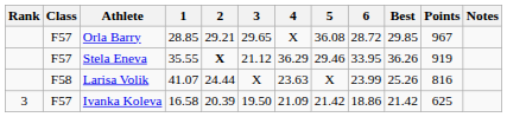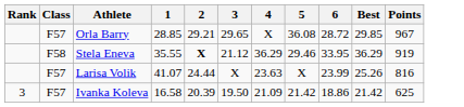- column: Notes
Stela Eneva | Class: F57 -> F58
Stela Eneva | Best: 36.26 -> 36.29
Larisa Volik | Class: F58 -> F57
